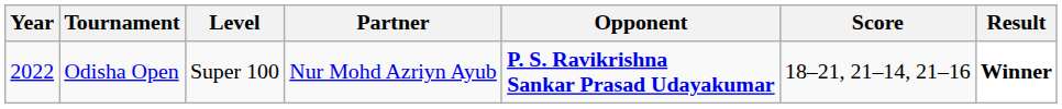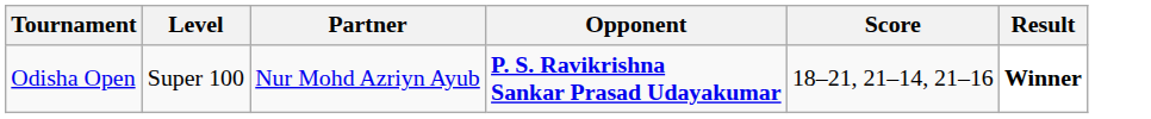- column: Year | 2022
